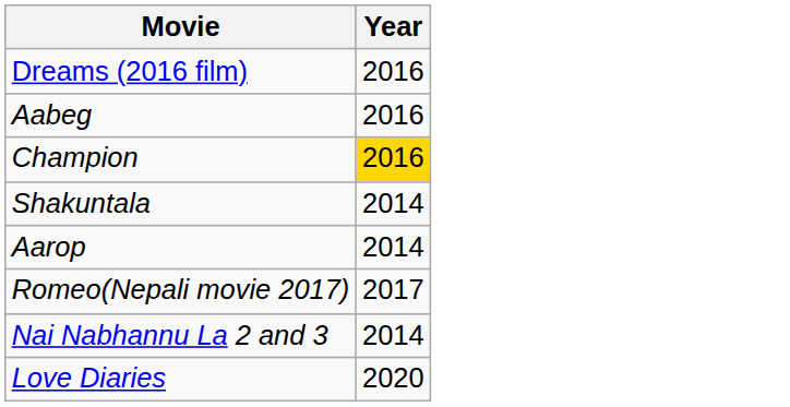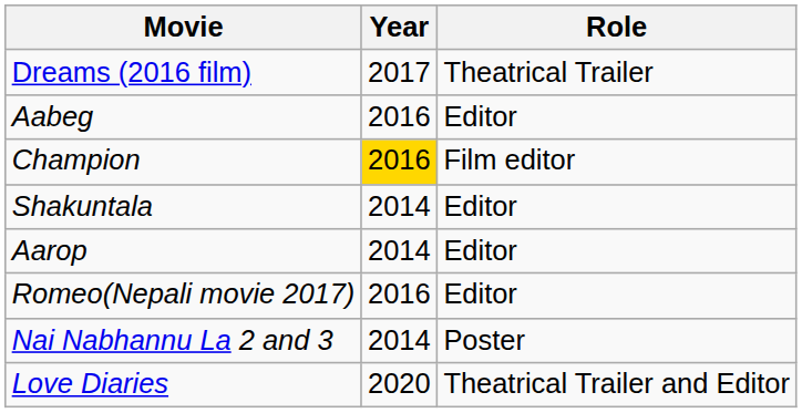+ column: Role | Theatrical Trailer | Editor | Film editor | Editor | Editor | Editor | Poster | Theatrical Trailer and Editor
Dreams (2016 film) | Year: 2016 -> 2017
Romeo(Nepali movie 2017) | Year: 2017 -> 2016
